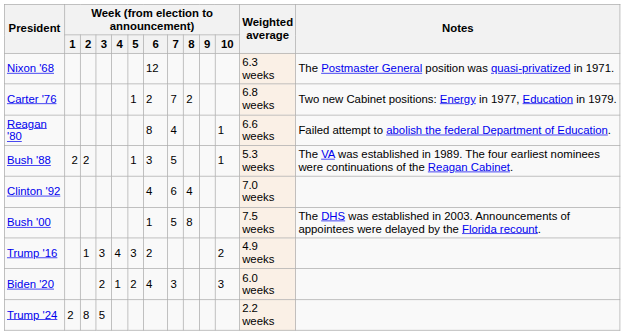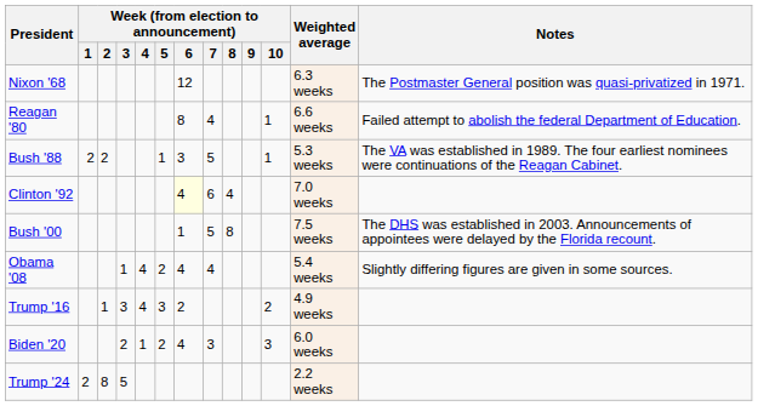- row: Carter '76 | 1 | 2 | 7 | 2 | 6.8 weeks | Two new Cabinet positions: Energy in 1977, Education in 1979.
Clinton '92 | Week (from election to announcement) / 6: no background -> lightyellow background
+ row: Obama '08 | 1 | 4 | 2 | 4 | 4 | 5.4 weeks | Slightly differing figures are given in some sources.
